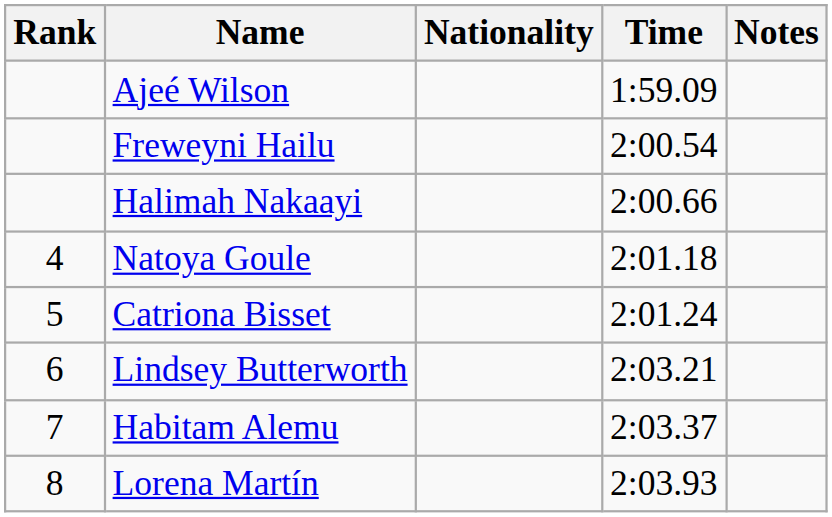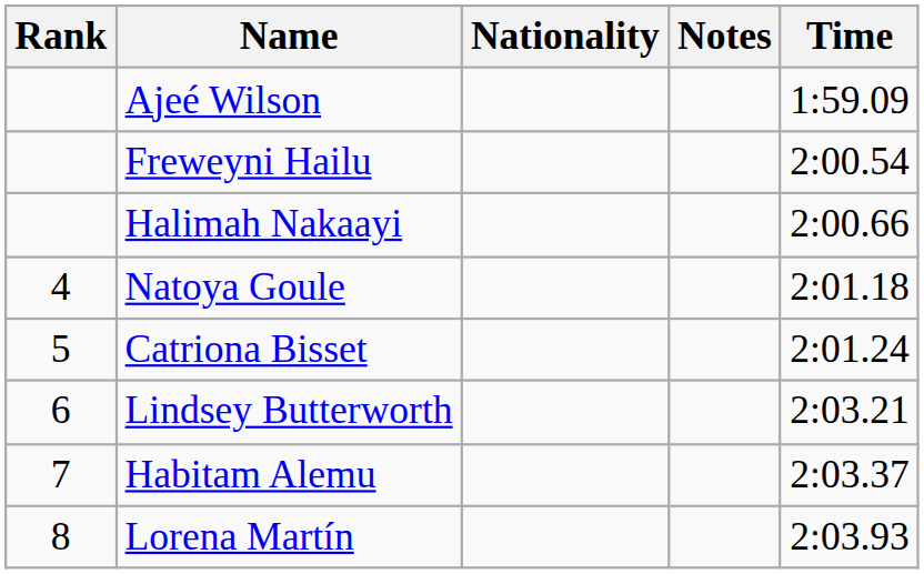columns swapped: Time <-> Notes
